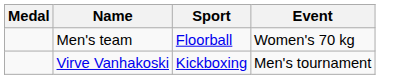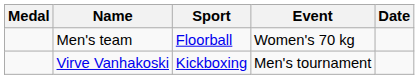+ column: Date
